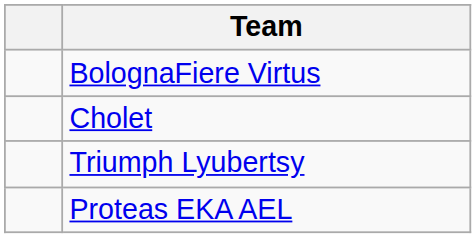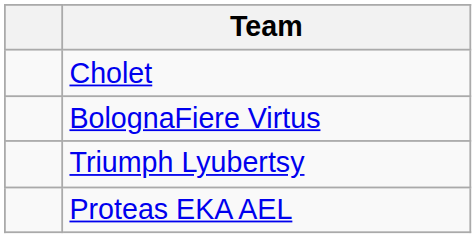rows swapped: BolognaFiere Virtus <-> Cholet
